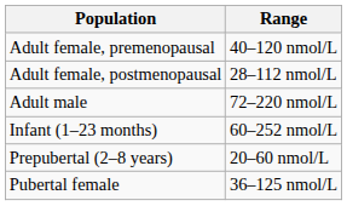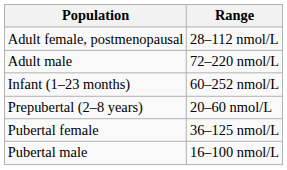- row: Adult female, premenopausal | 40–120 nmol/L
+ row: Pubertal male | 16–100 nmol/L
